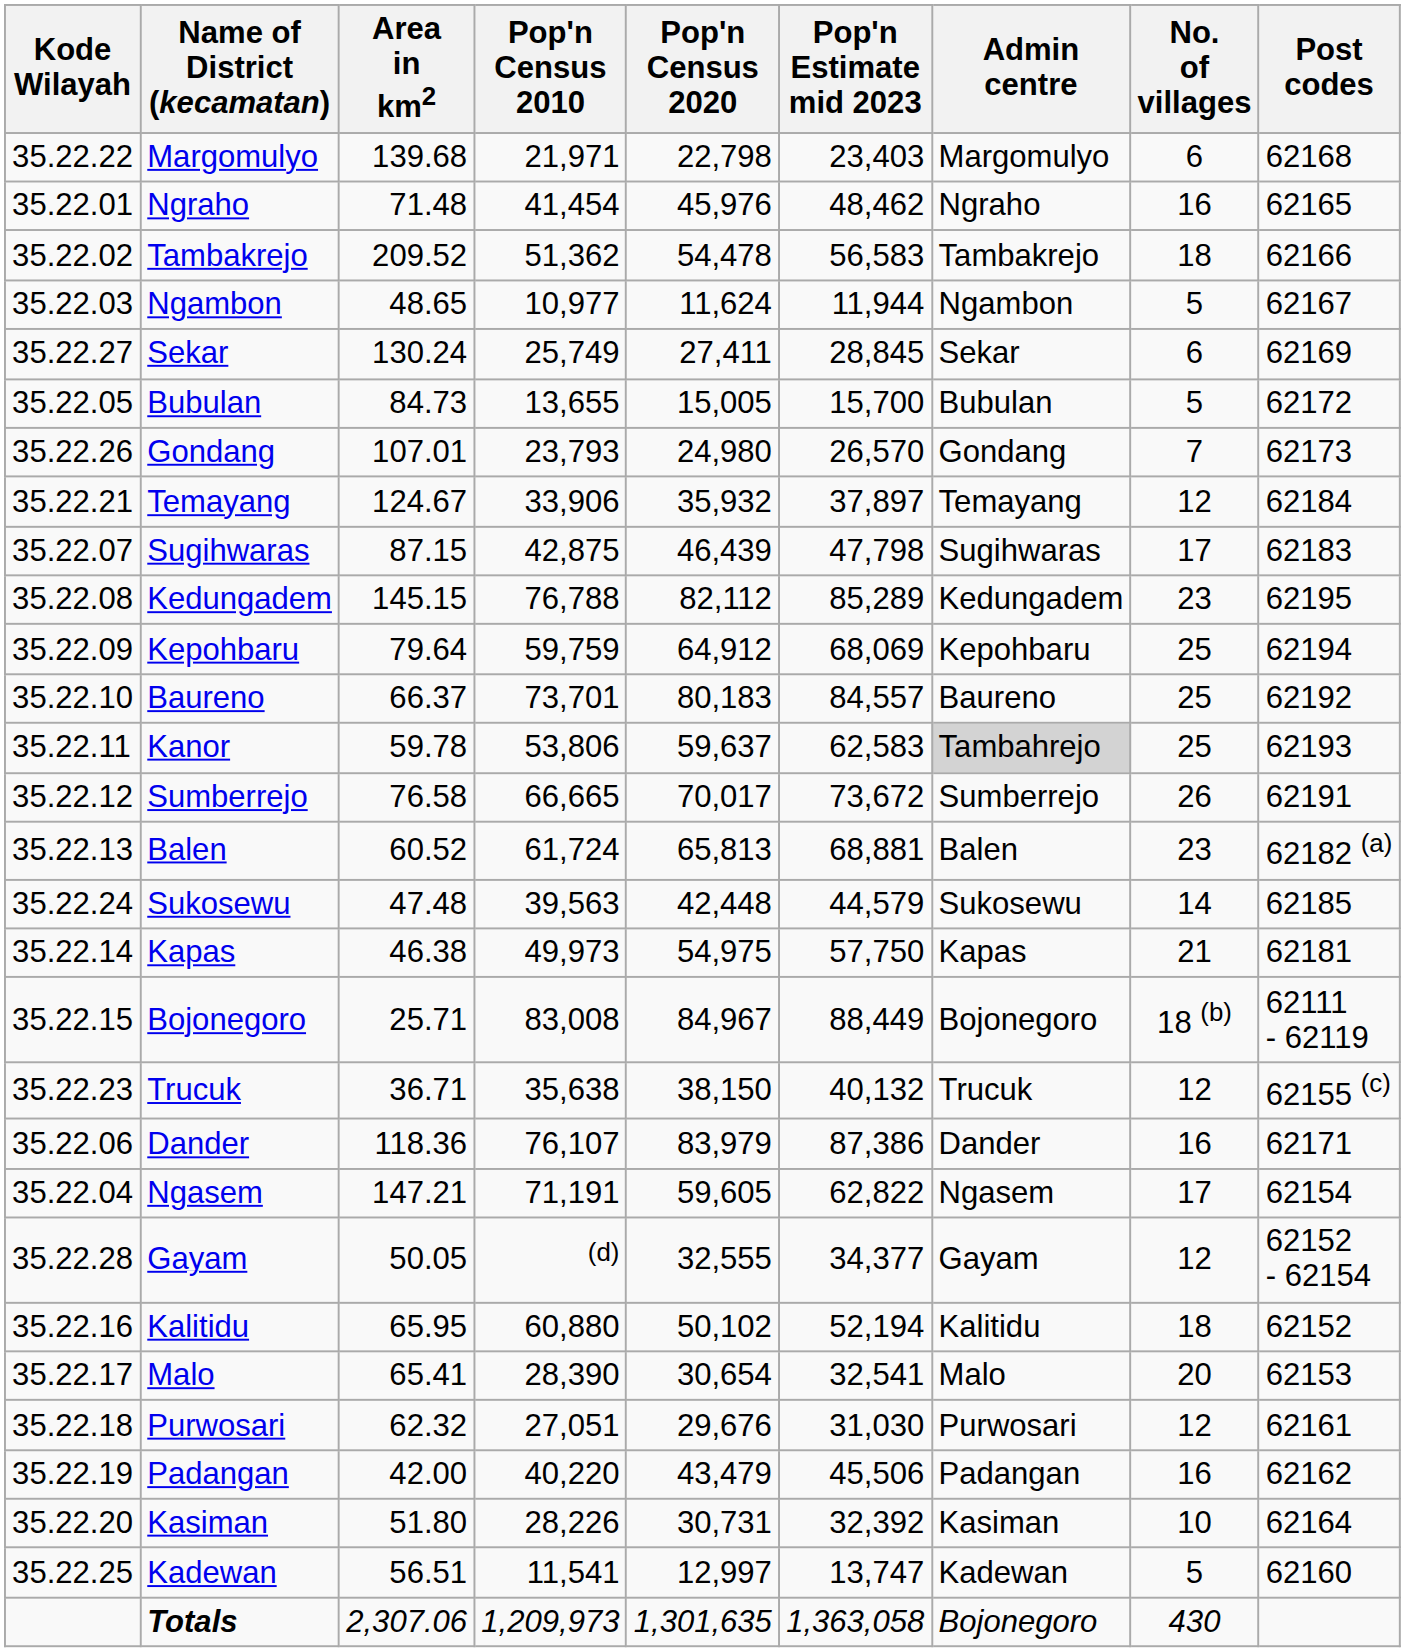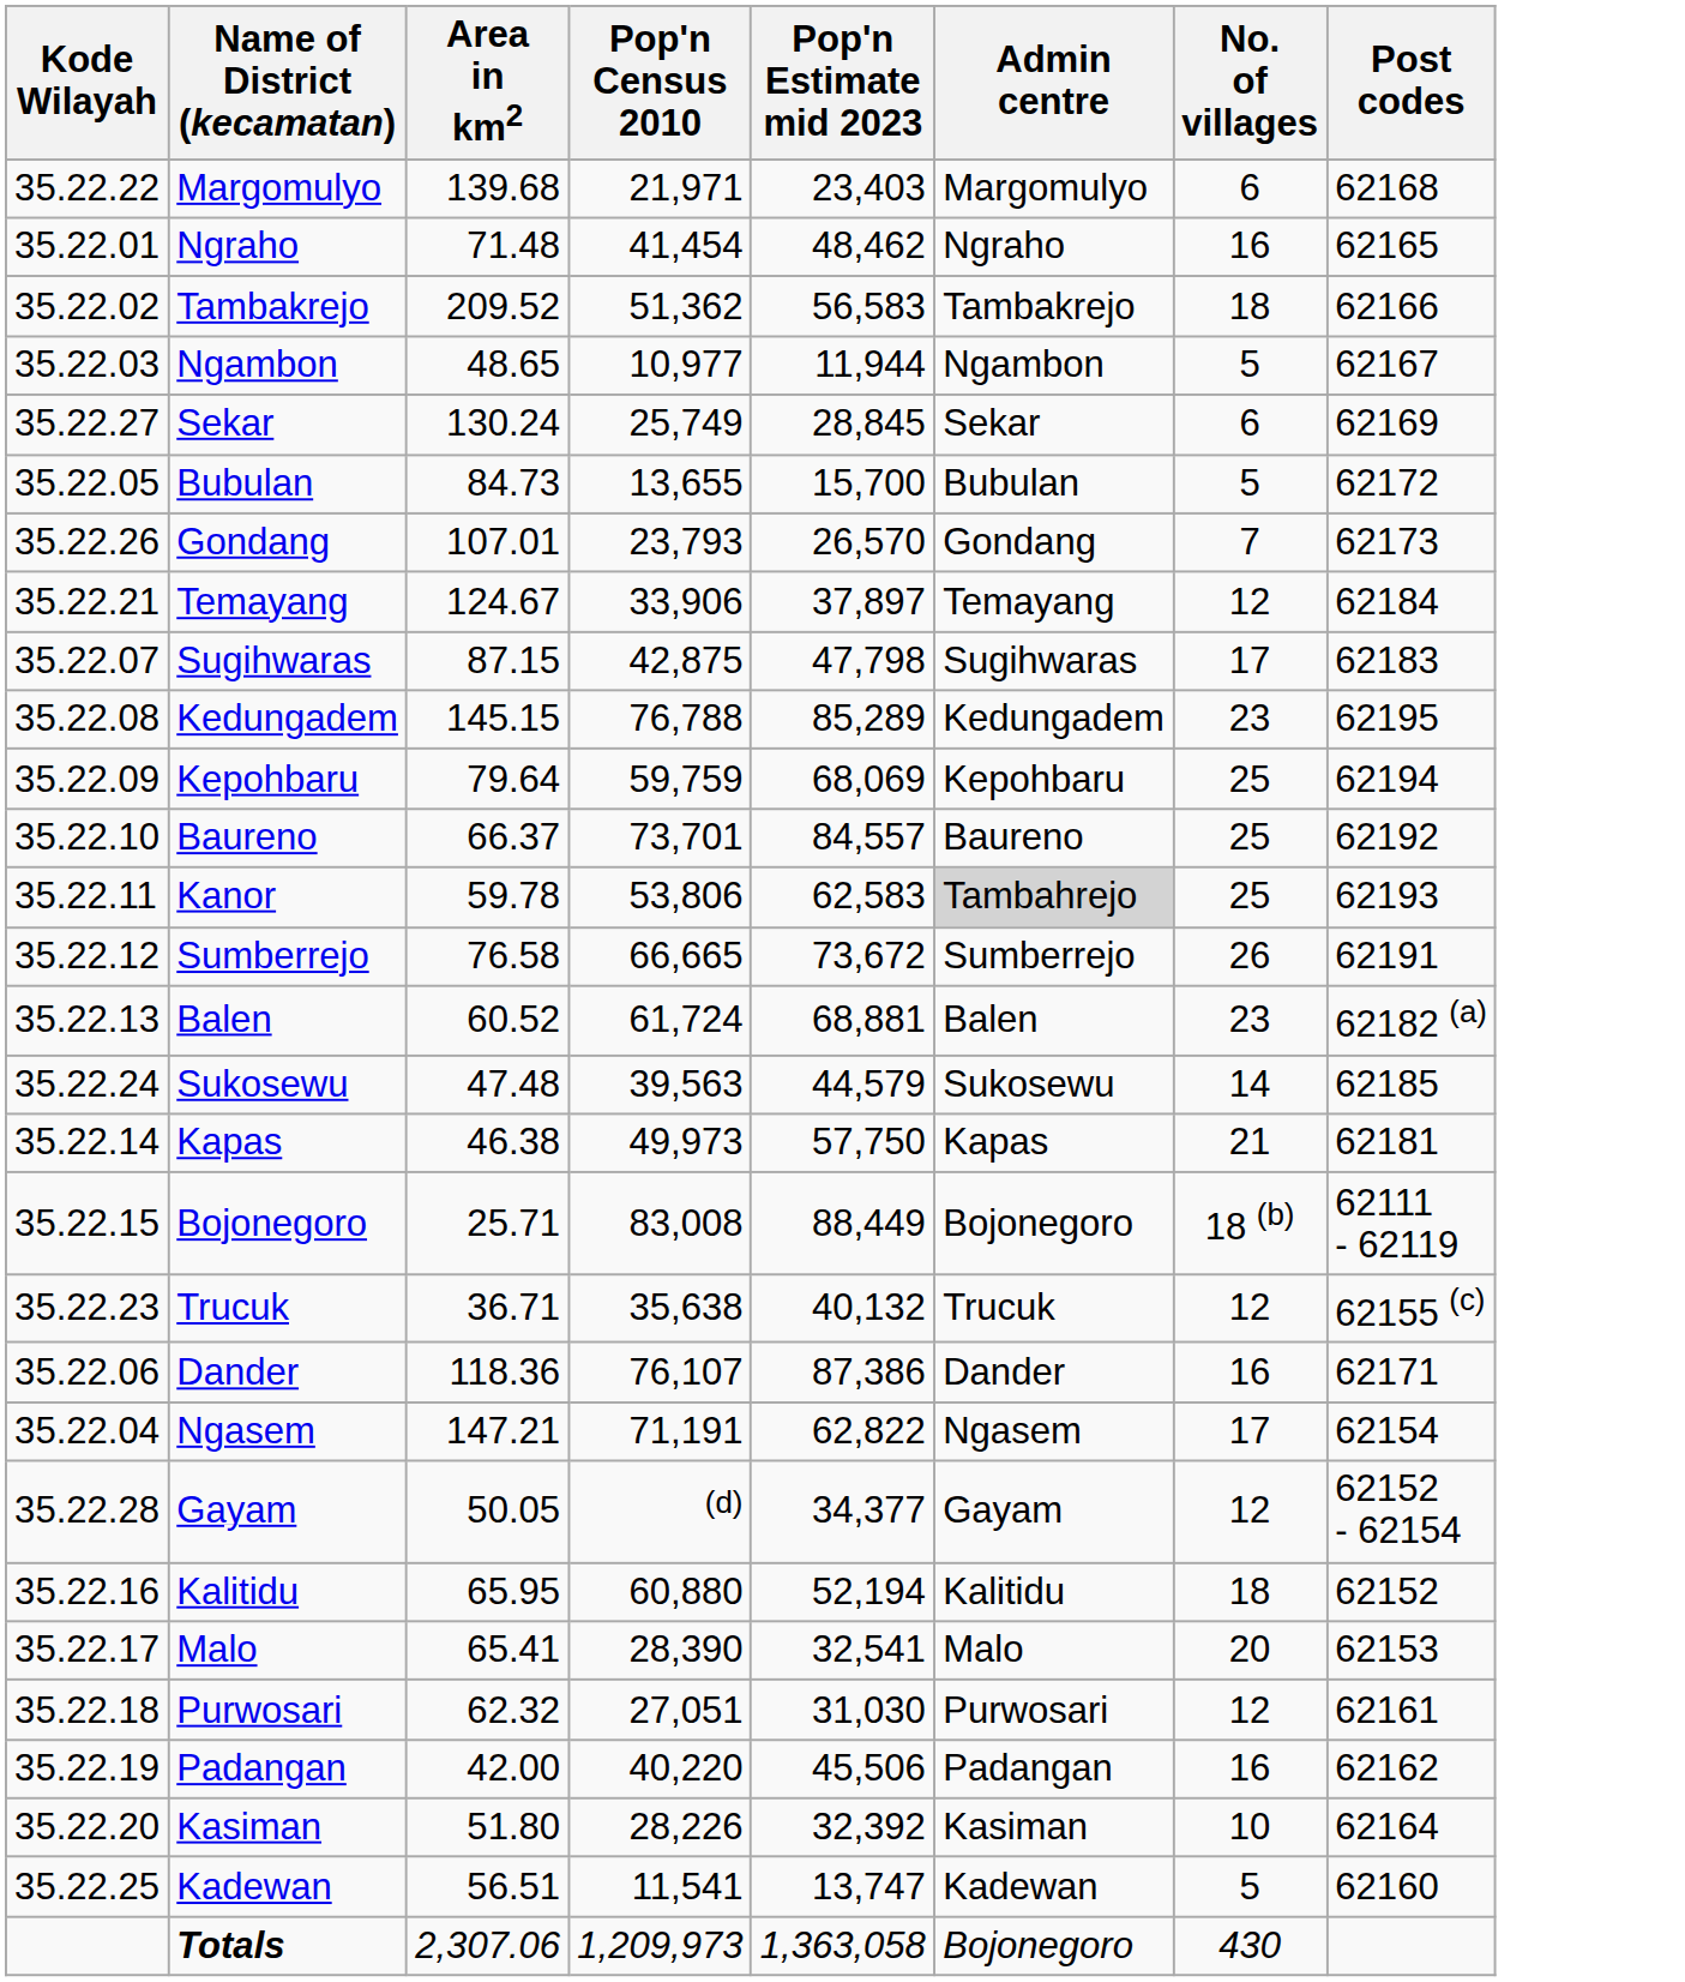- column: Pop'n Census 2020 | 22,798 | 45,976 | 54,478 | 11,624 | 27,411 | 15,005 | 24,980 | 35,932 | 46,439 | 82,112 | 64,912 | 80,183 | 59,637 | 70,017 | 65,813 | 42,448 | 54,975 | 84,967 | 38,150 | 83,979 | 59,605 | 32,555 | 50,102 | 30,654 | 29,676 | 43,479 | 30,731 | 12,997 | 1,301,635
